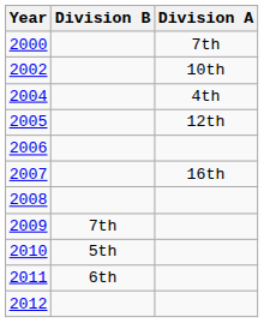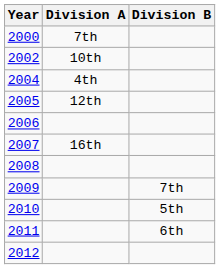columns swapped: Division A <-> Division B
